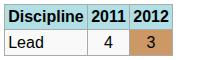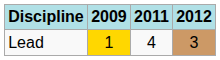+ column: 2009 | 1
